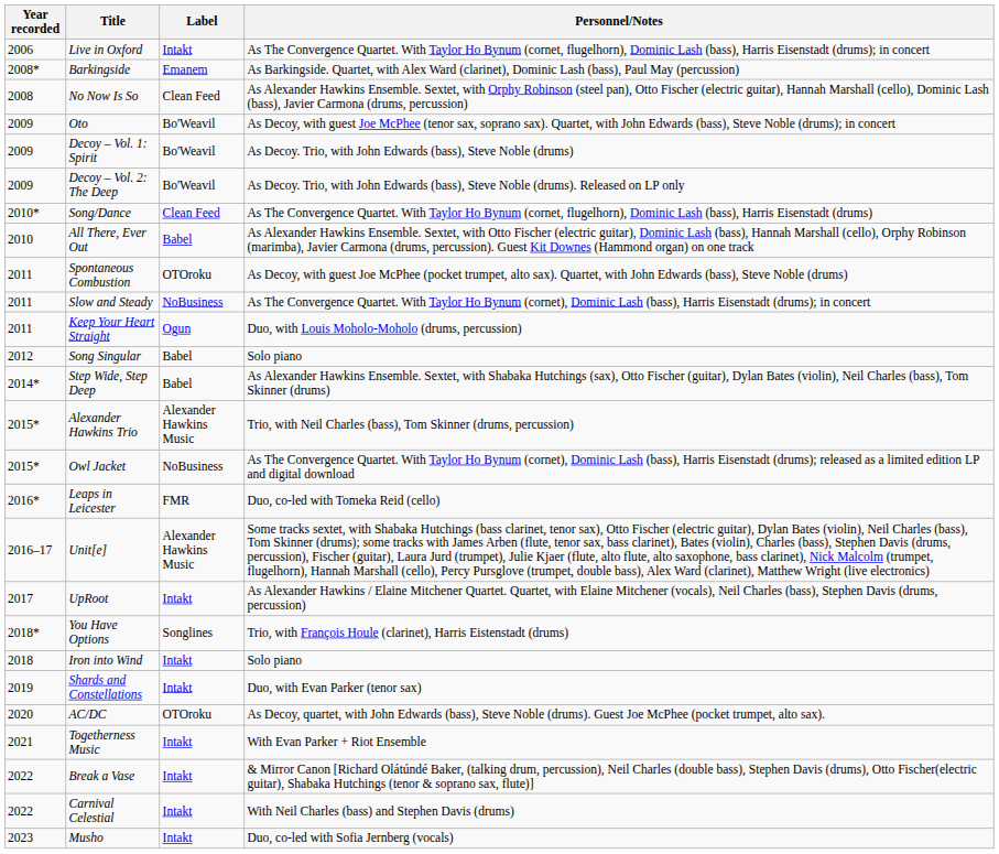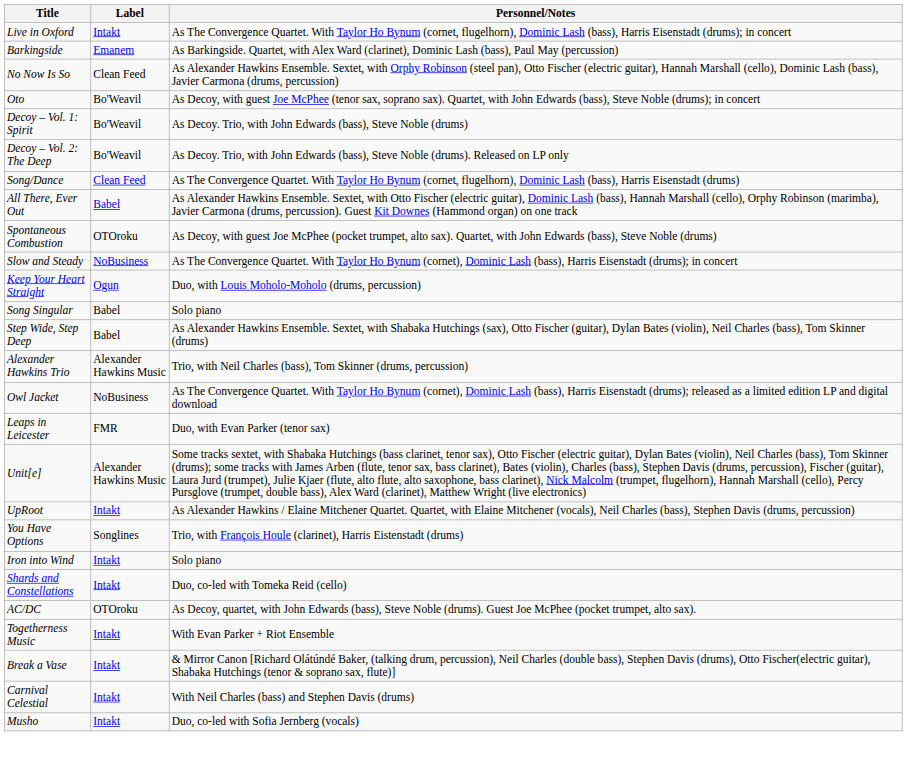- column: Year recorded | 2006 | 2008* | 2008 | 2009 | 2009 | 2009 | 2010* | 2010 | 2011 | 2011 | 2011 | 2012 | 2014* | 2015* | 2015* | 2016* | 2016–17 | 2017 | 2018* | 2018 | 2019 | 2020 | 2021 | 2022 | 2022 | 2023
Leaps in Leicester | Personnel/Notes: Duo, co-led with Tomeka Reid (cello) -> Duo, with Evan Parker (tenor sax)
Shards and Constellations | Personnel/Notes: Duo, with Evan Parker (tenor sax) -> Duo, co-led with Tomeka Reid (cello)
